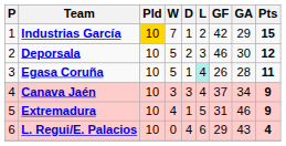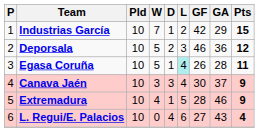Industrias García | Pld: gold background -> no background
Deporsala | GA: 30 -> 36
Canava Jaén | GF: 37 -> 30
Canava Jaén | GA: 34 -> 37
Extremadura | GF: 31 -> 28
L. Regui/E. Palacios | GF: 29 -> 27
